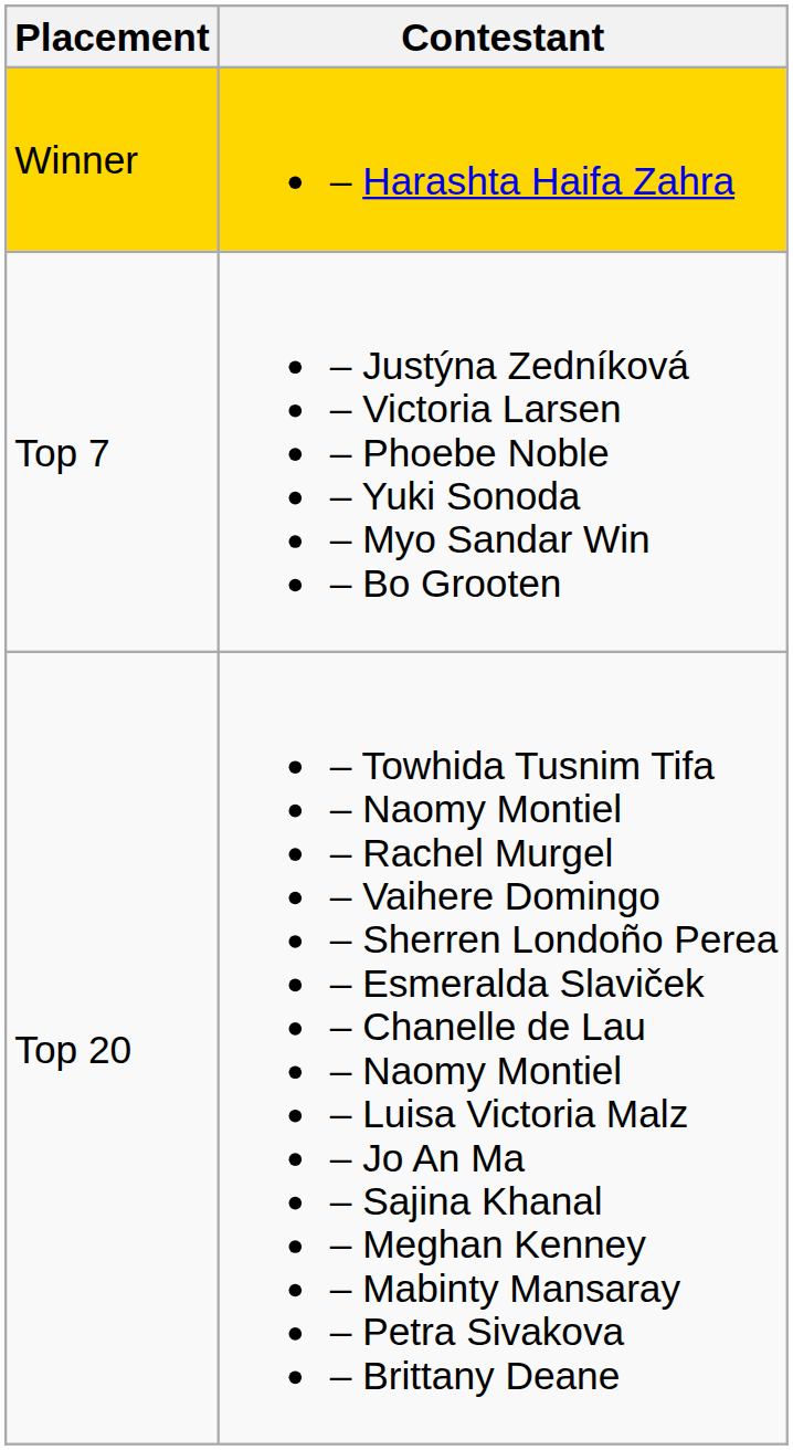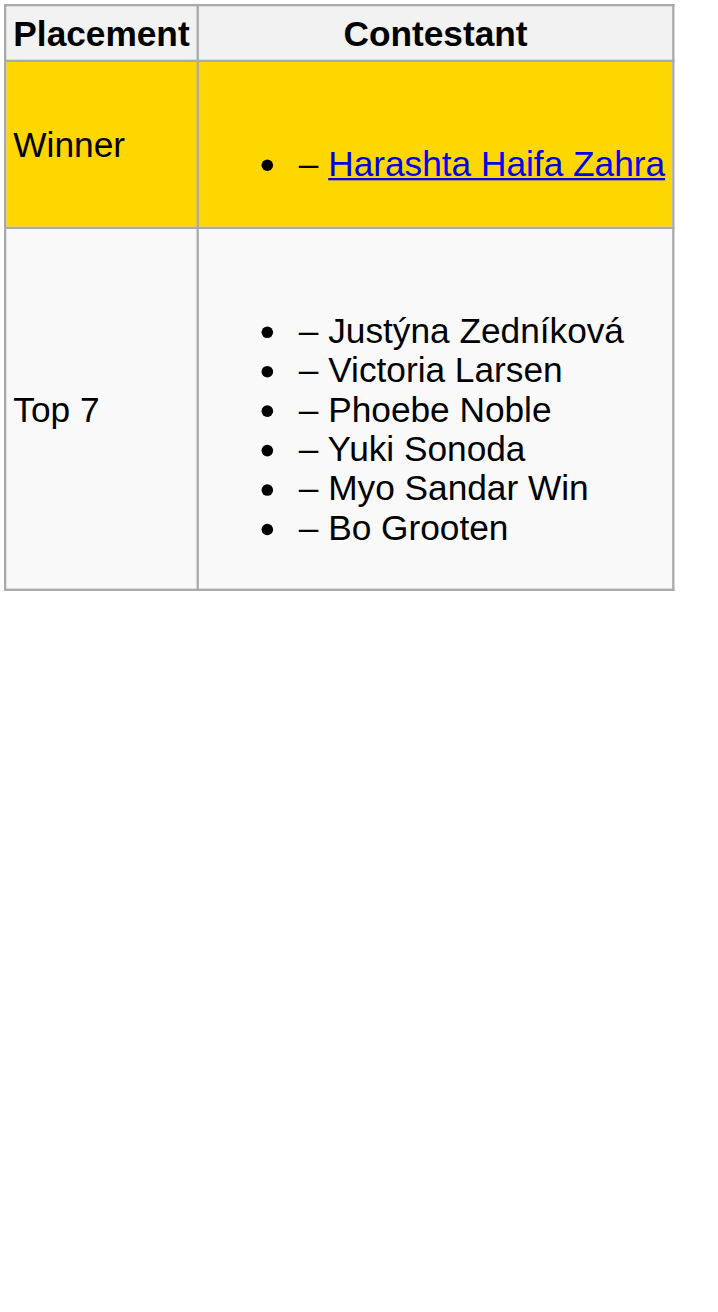- row: Top 20 | – Towhida Tusnim Tifa – Naomy Montiel – Rachel Murgel – Vaihere Domingo – Sherren Londoño Perea – Esmeralda Slaviček – Chanelle de Lau – Naomy Montiel – Luisa Victoria Malz – Jo An Ma – Sajina Khanal – Meghan Kenney – Mabinty Mansaray – Petra Sivakova – Brittany Deane
